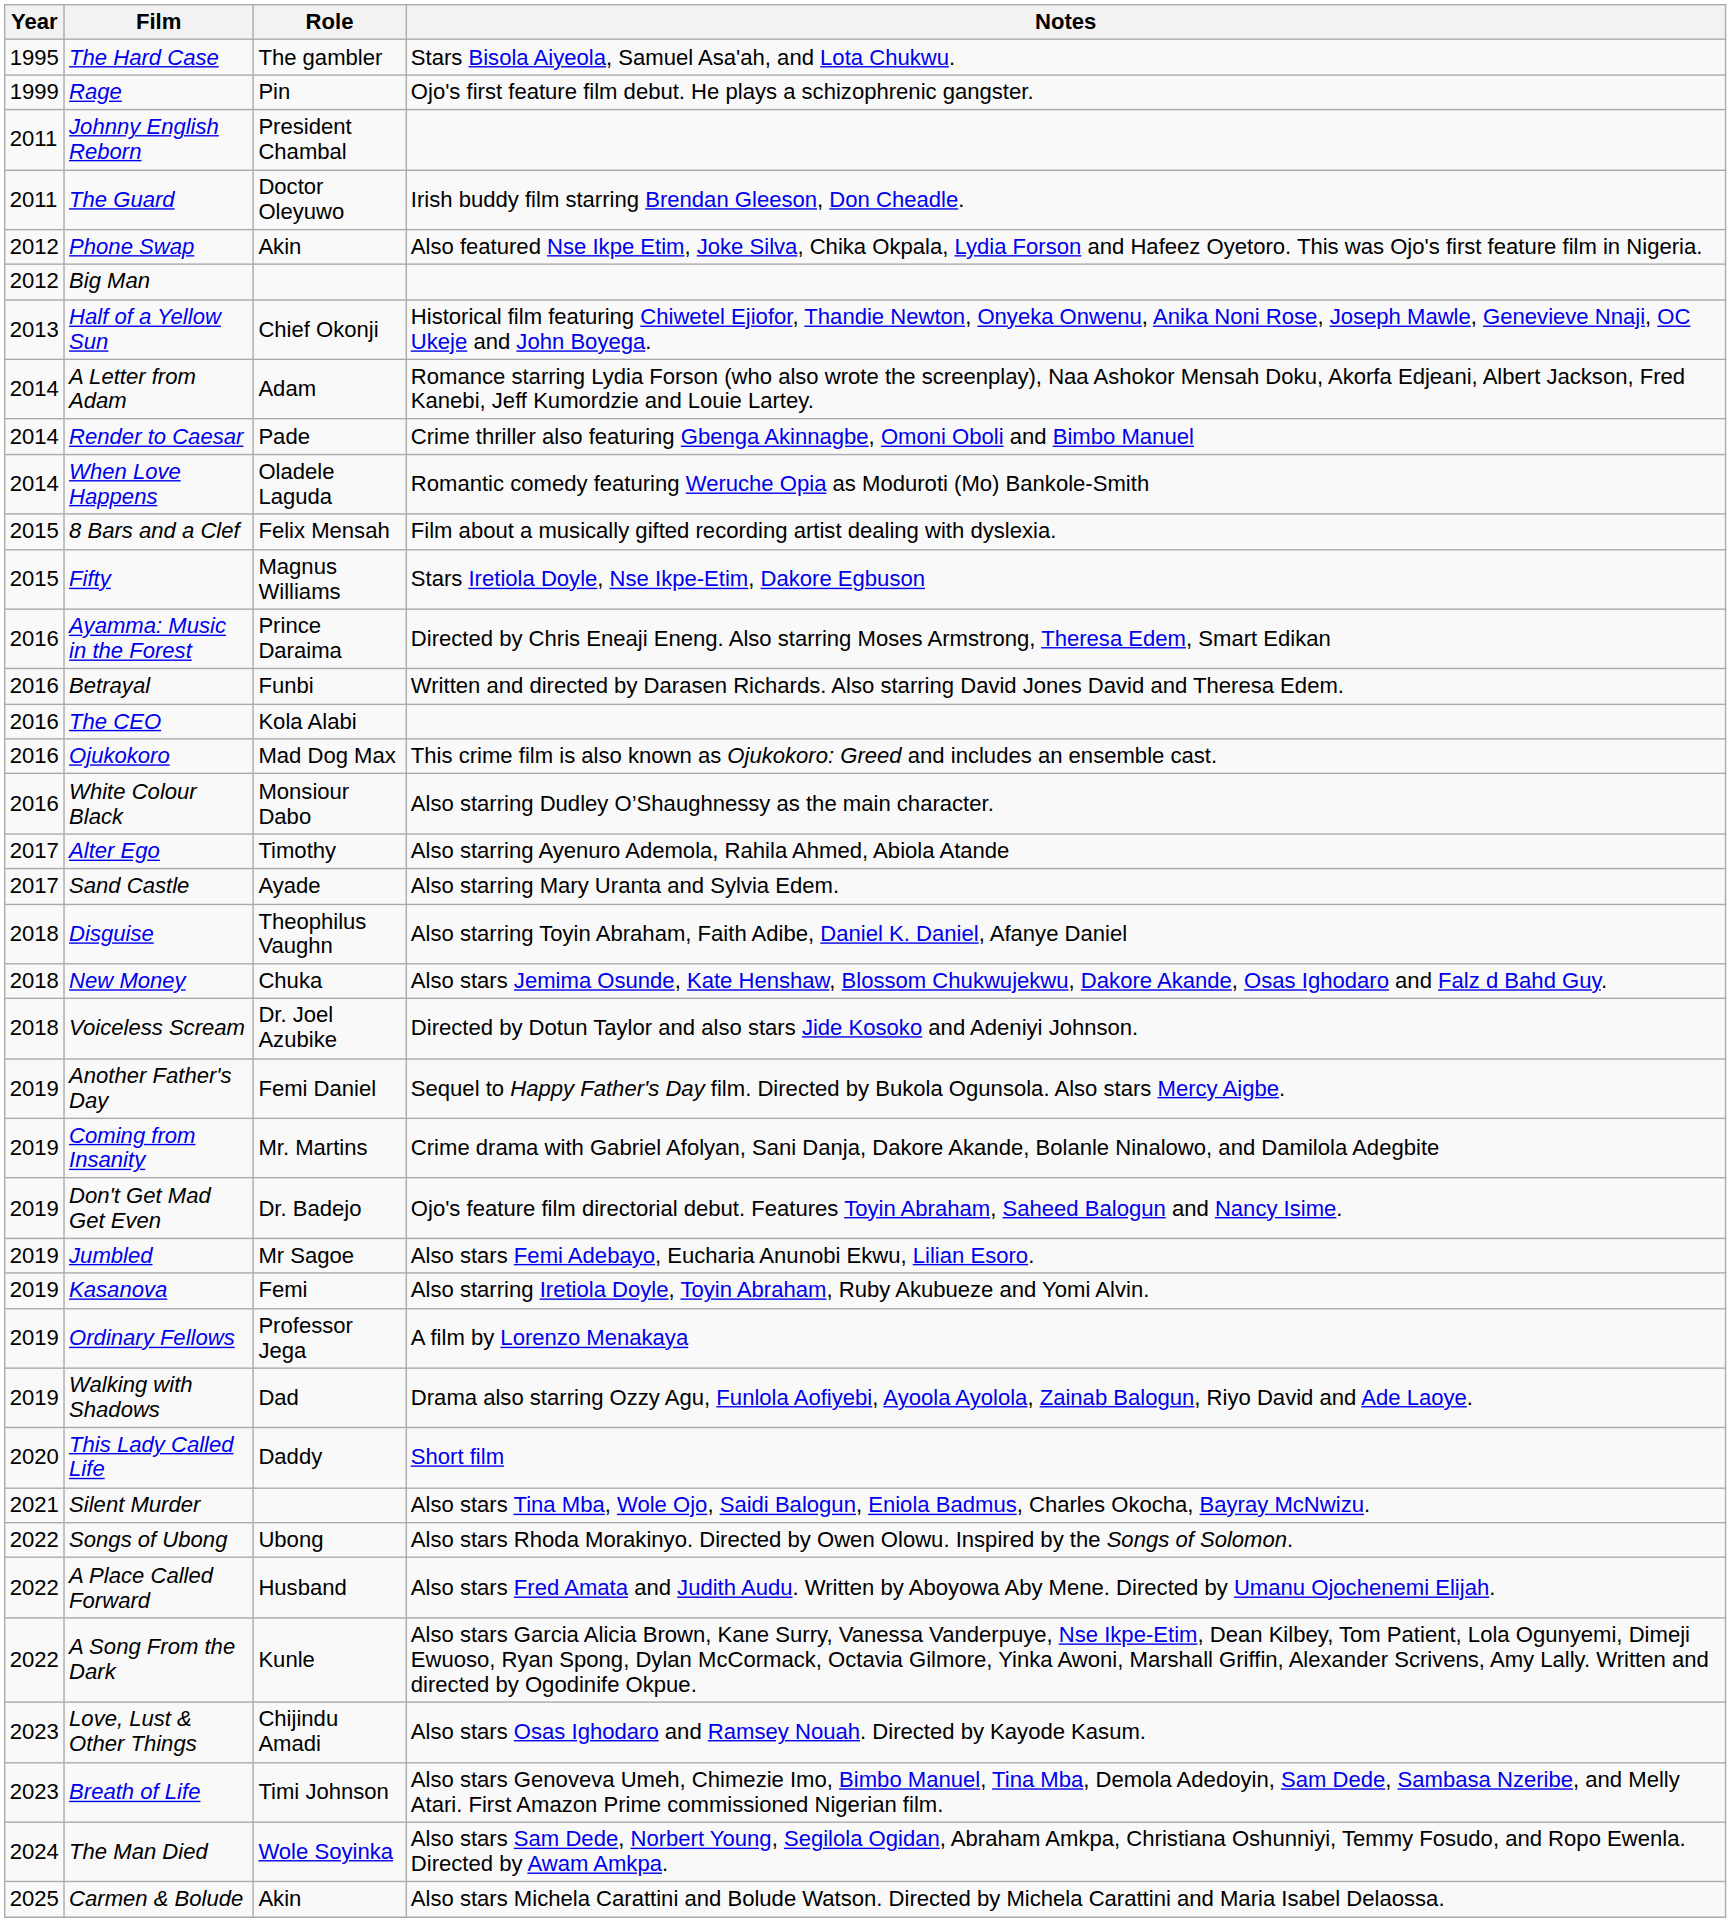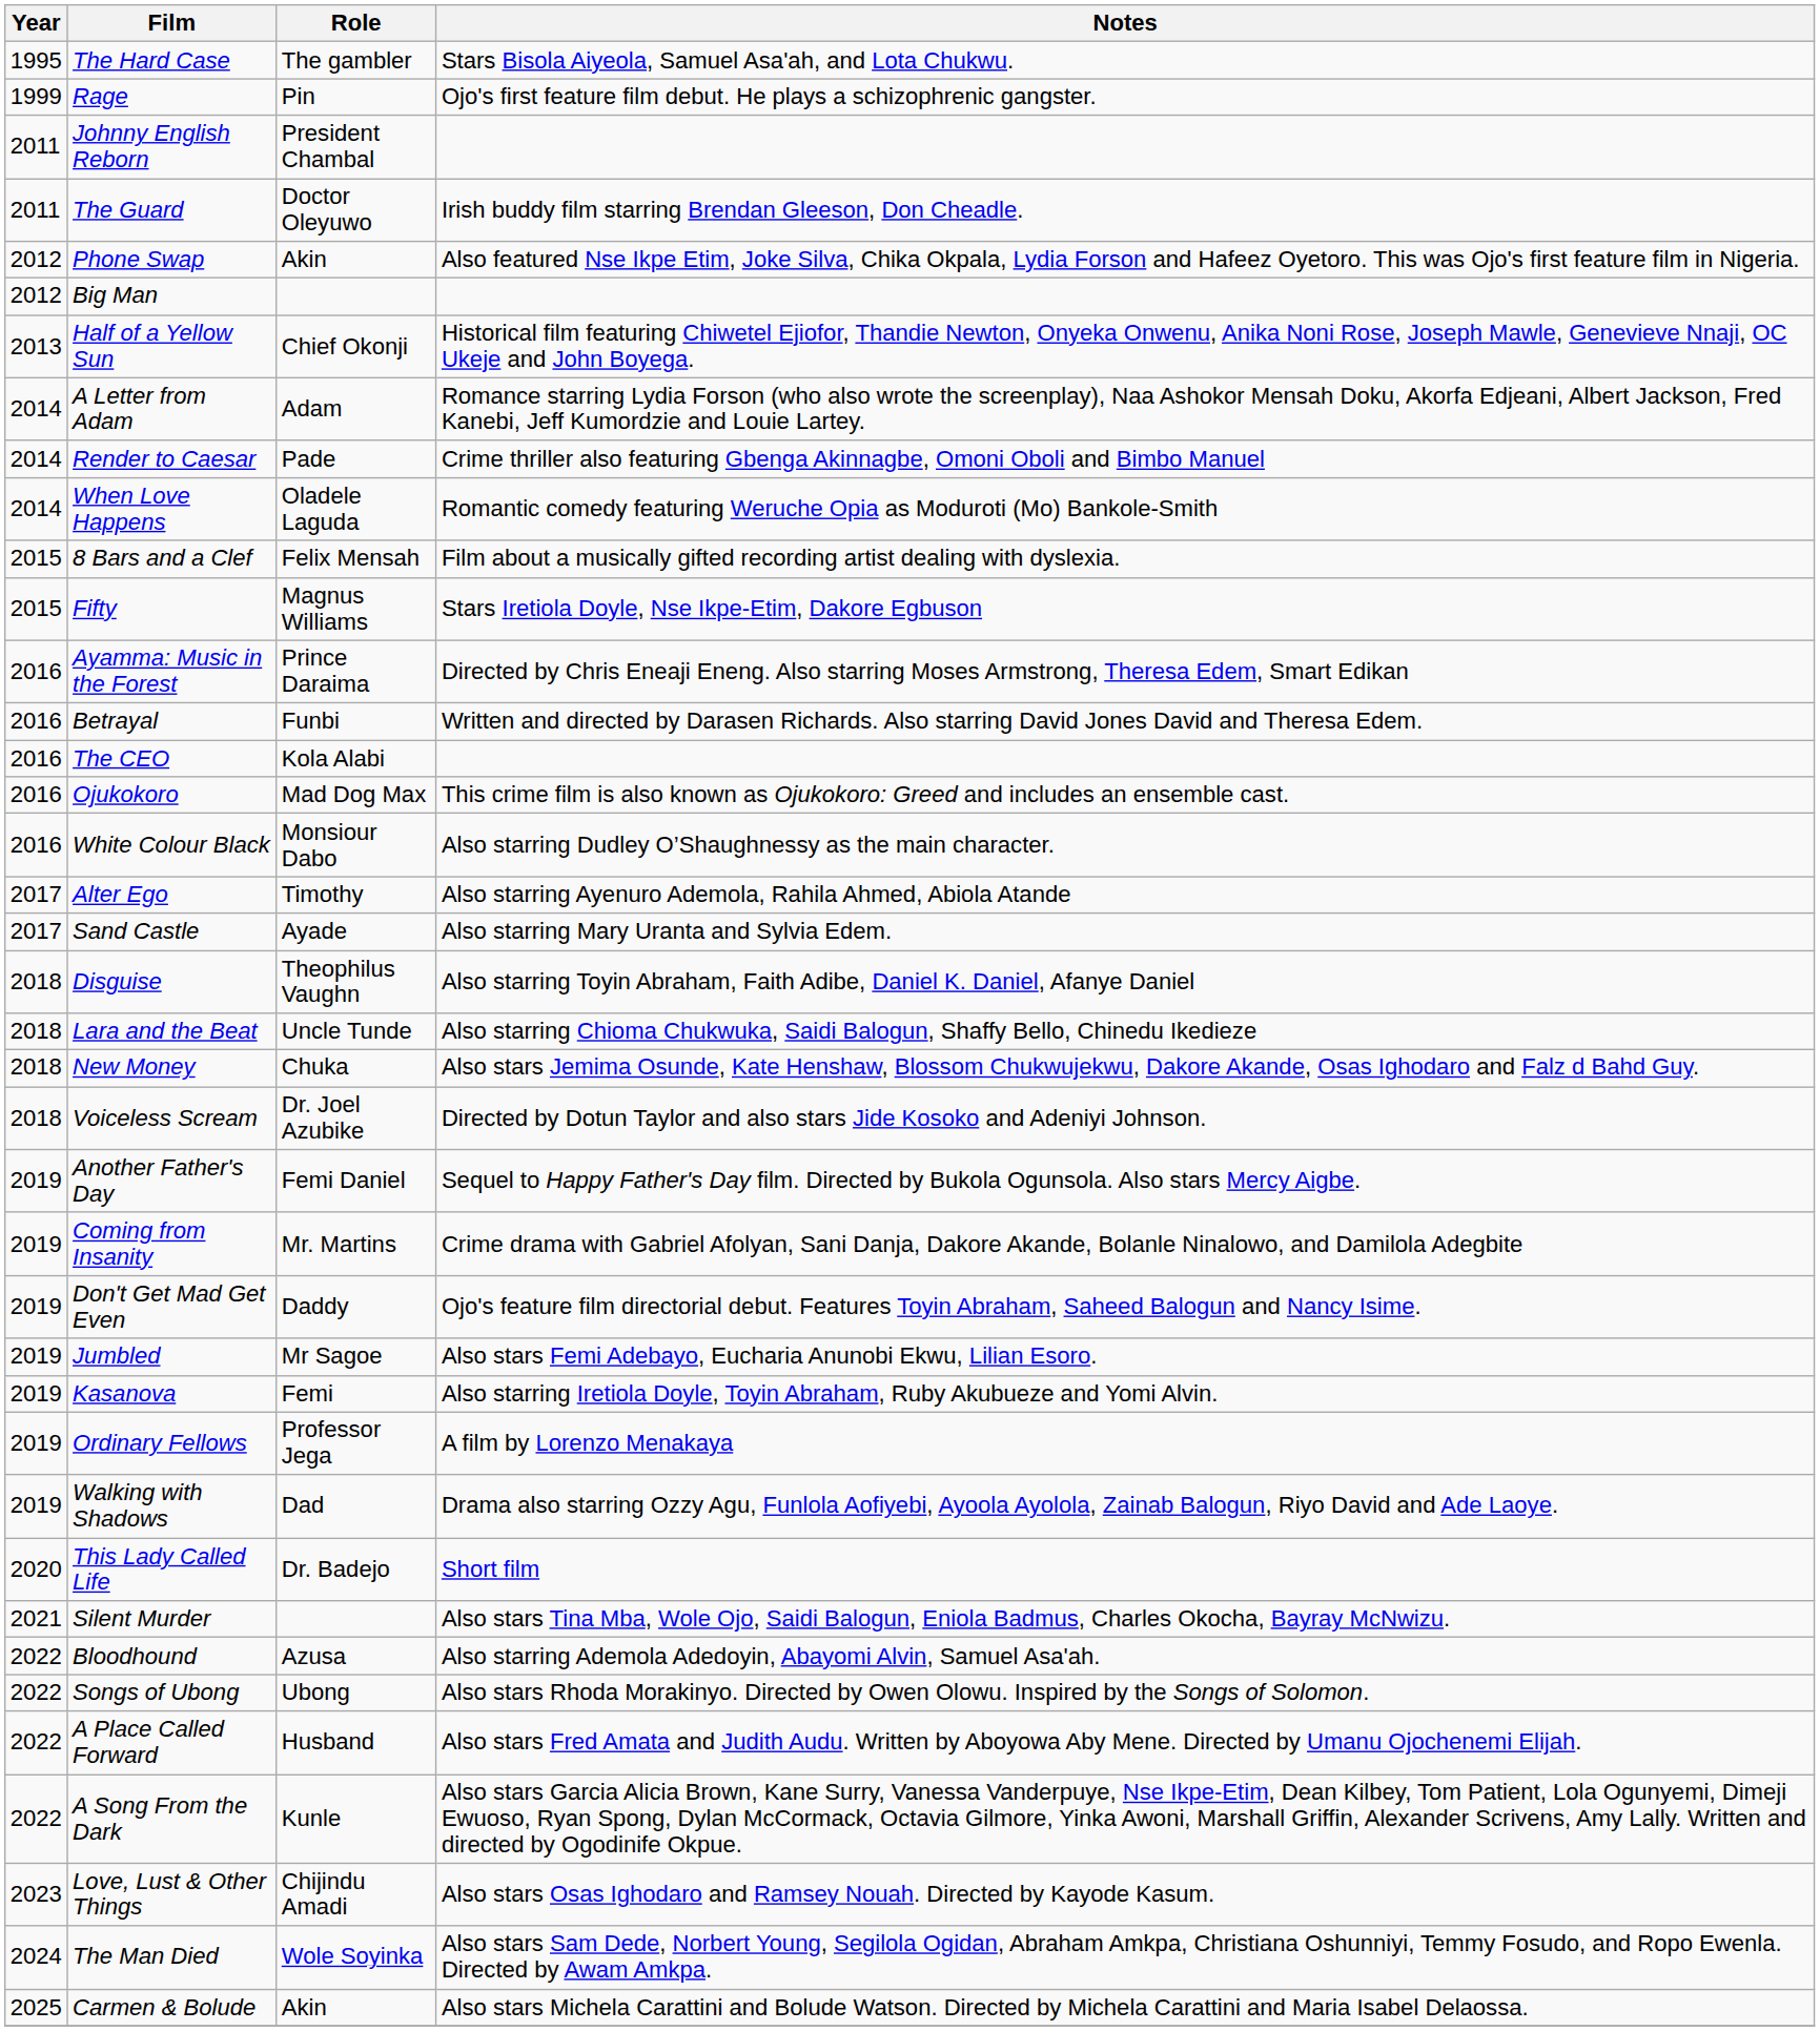+ row: 2018 | Lara and the Beat | Uncle Tunde | Also starring Chioma Chukwuka, Saidi Balogun, Shaffy Bello, Chinedu Ikedieze
Don't Get Mad Get Even | Role: Dr. Badejo -> Daddy
This Lady Called Life | Role: Daddy -> Dr. Badejo
+ row: 2022 | Bloodhound | Azusa | Also starring Ademola Adedoyin, Abayomi Alvin, Samuel Asa'ah.
- row: 2023 | Breath of Life | Timi Johnson | Also stars Genoveva Umeh, Chimezie Imo, Bimbo Manuel, Tina Mba, Demola Adedoyin, Sam Dede, Sambasa Nzeribe, and Melly Atari. First Amazon Prime commissioned Nigerian film.
